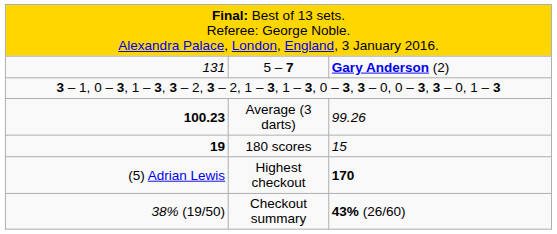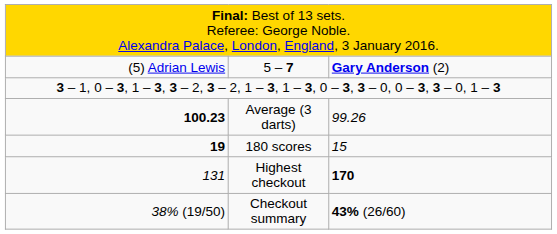5 – 7 | column 1: 131 -> (5) Adrian Lewis
Highest checkout | column 1: (5) Adrian Lewis -> 131
